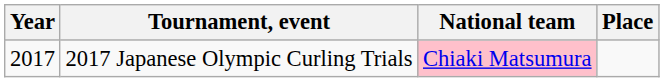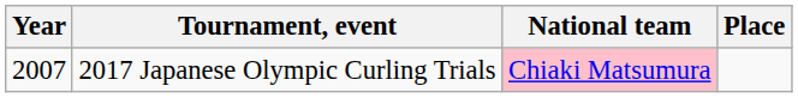2017 Japanese Olympic Curling Trials | Year: 2017 -> 2007
